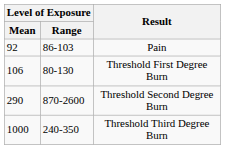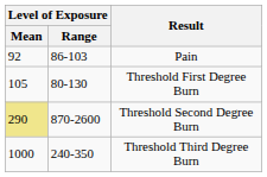Threshold First Degree Burn | Level of Exposure / Mean: 106 -> 105
Threshold Second Degree Burn | Level of Exposure / Mean: no background -> khaki background
